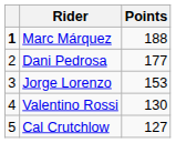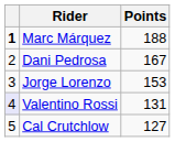Dani Pedrosa | Points: 177 -> 167
Valentino Rossi | column 1: no background -> lavender background
Valentino Rossi | Points: 130 -> 131
